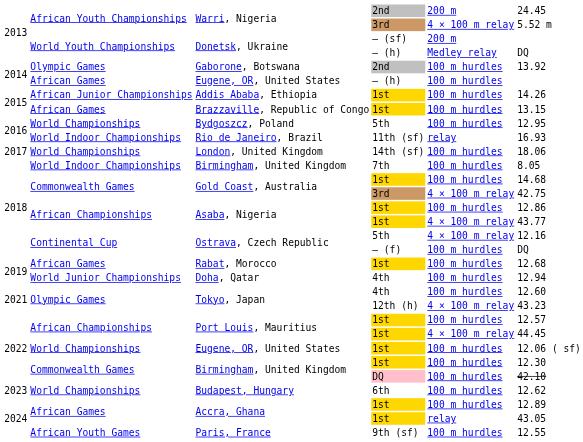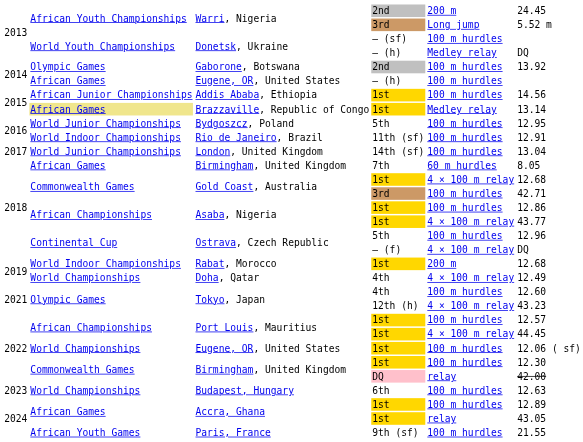Warri, Nigeria / 3rd | column 5: 4 × 100 m relay -> Long jump
Donetsk, Ukraine / — (sf) | column 5: 200 m -> 100 m hurdles
Addis Ababa, Ethiopia | column 6: 14.26 -> 14.56
Brazzaville, Republic of Congo | column 2: no background -> khaki background
Brazzaville, Republic of Congo | column 5: 100 m hurdles -> Medley relay
Brazzaville, Republic of Congo | column 6: 13.15 -> 13.14
Bydgoszcz, Poland | column 2: World Championships -> World Junior Championships
Rio de Janeiro, Brazil | column 5: relay -> 100 m hurdles
Rio de Janeiro, Brazil | column 6: 16.93 -> 12.91
London, United Kingdom | column 2: World Championships -> World Junior Championships
London, United Kingdom | column 6: 18.06 -> 13.04
Birmingham, United Kingdom / 7th | column 2: World Indoor Championships -> African Games
Birmingham, United Kingdom / 7th | column 5: 100 m hurdles -> 60 m hurdles
Gold Coast, Australia / 1st | column 5: 100 m hurdles -> 4 × 100 m relay
Gold Coast, Australia / 1st | column 6: 14.68 -> 12.68
Gold Coast, Australia / 3rd | column 5: 4 × 100 m relay -> 100 m hurdles
Gold Coast, Australia / 3rd | column 6: 42.75 -> 42.71
Ostrava, Czech Republic / 5th | column 5: 4 × 100 m relay -> 100 m hurdles
Ostrava, Czech Republic / 5th | column 6: 12.16 -> 12.96
Ostrava, Czech Republic / — (f) | column 5: 100 m hurdles -> 4 × 100 m relay
Rabat, Morocco | column 2: African Games -> World Indoor Championships
Rabat, Morocco | column 5: 100 m hurdles -> 200 m
Doha, Qatar | column 2: World Junior Championships -> World Championships
Doha, Qatar | column 5: 100 m hurdles -> 4 × 100 m relay
Doha, Qatar | column 6: 12.94 -> 12.49
Birmingham, United Kingdom / DQ | column 5: 100 m hurdles -> relay
Birmingham, United Kingdom / DQ | column 6: 42.10 -> 42.00
Budapest, Hungary | column 6: 12.62 -> 12.63
Paris, France | column 6: 12.55 -> 21.55
